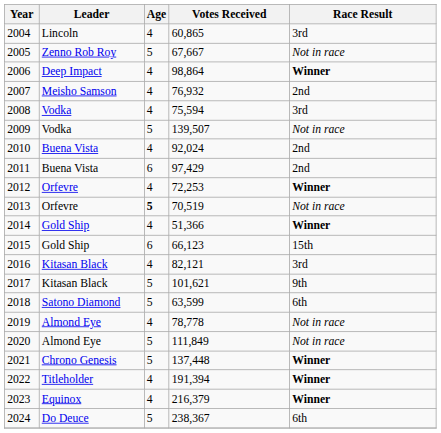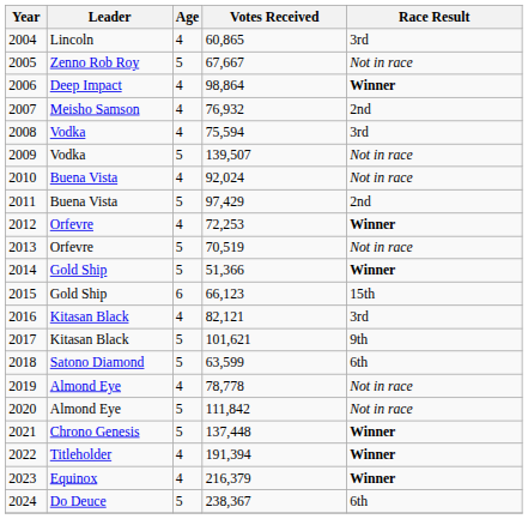2010 | Race Result: 2nd -> Not in race
2011 | Age: 6 -> 5
2013 | Age: bold -> normal
2014 | Age: 4 -> 5
2020 | Votes Received: 111,849 -> 111,842
